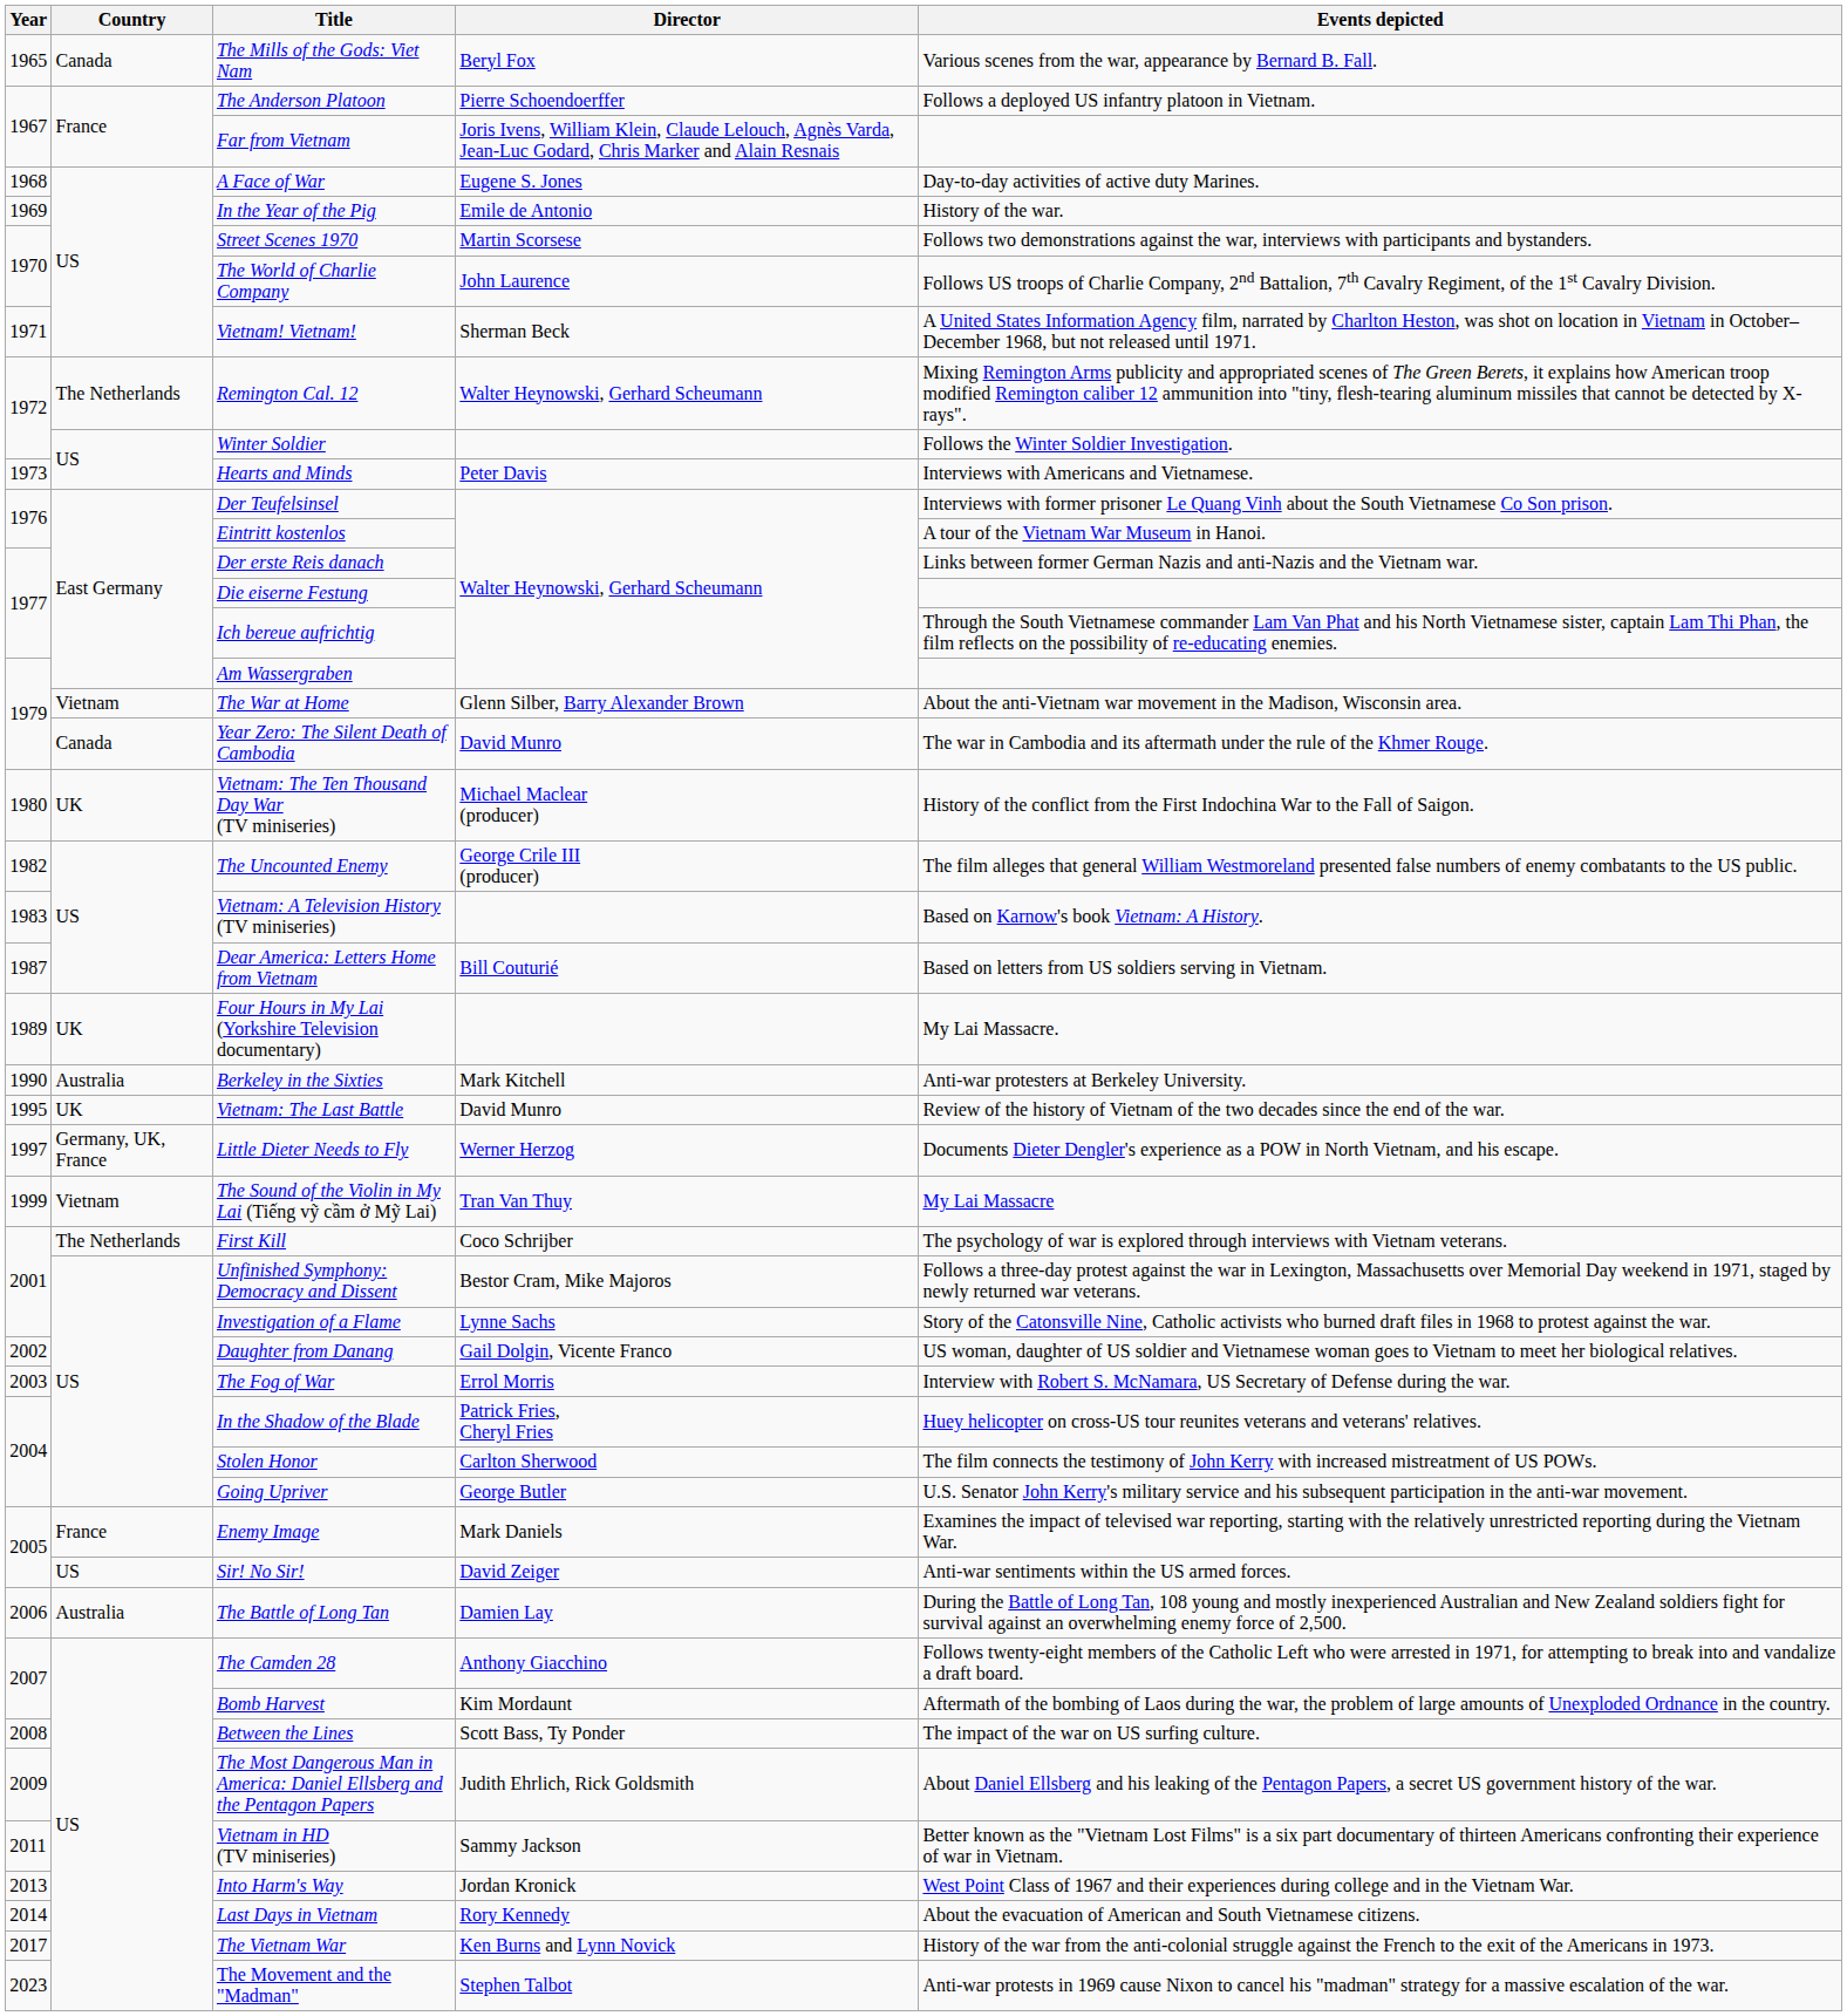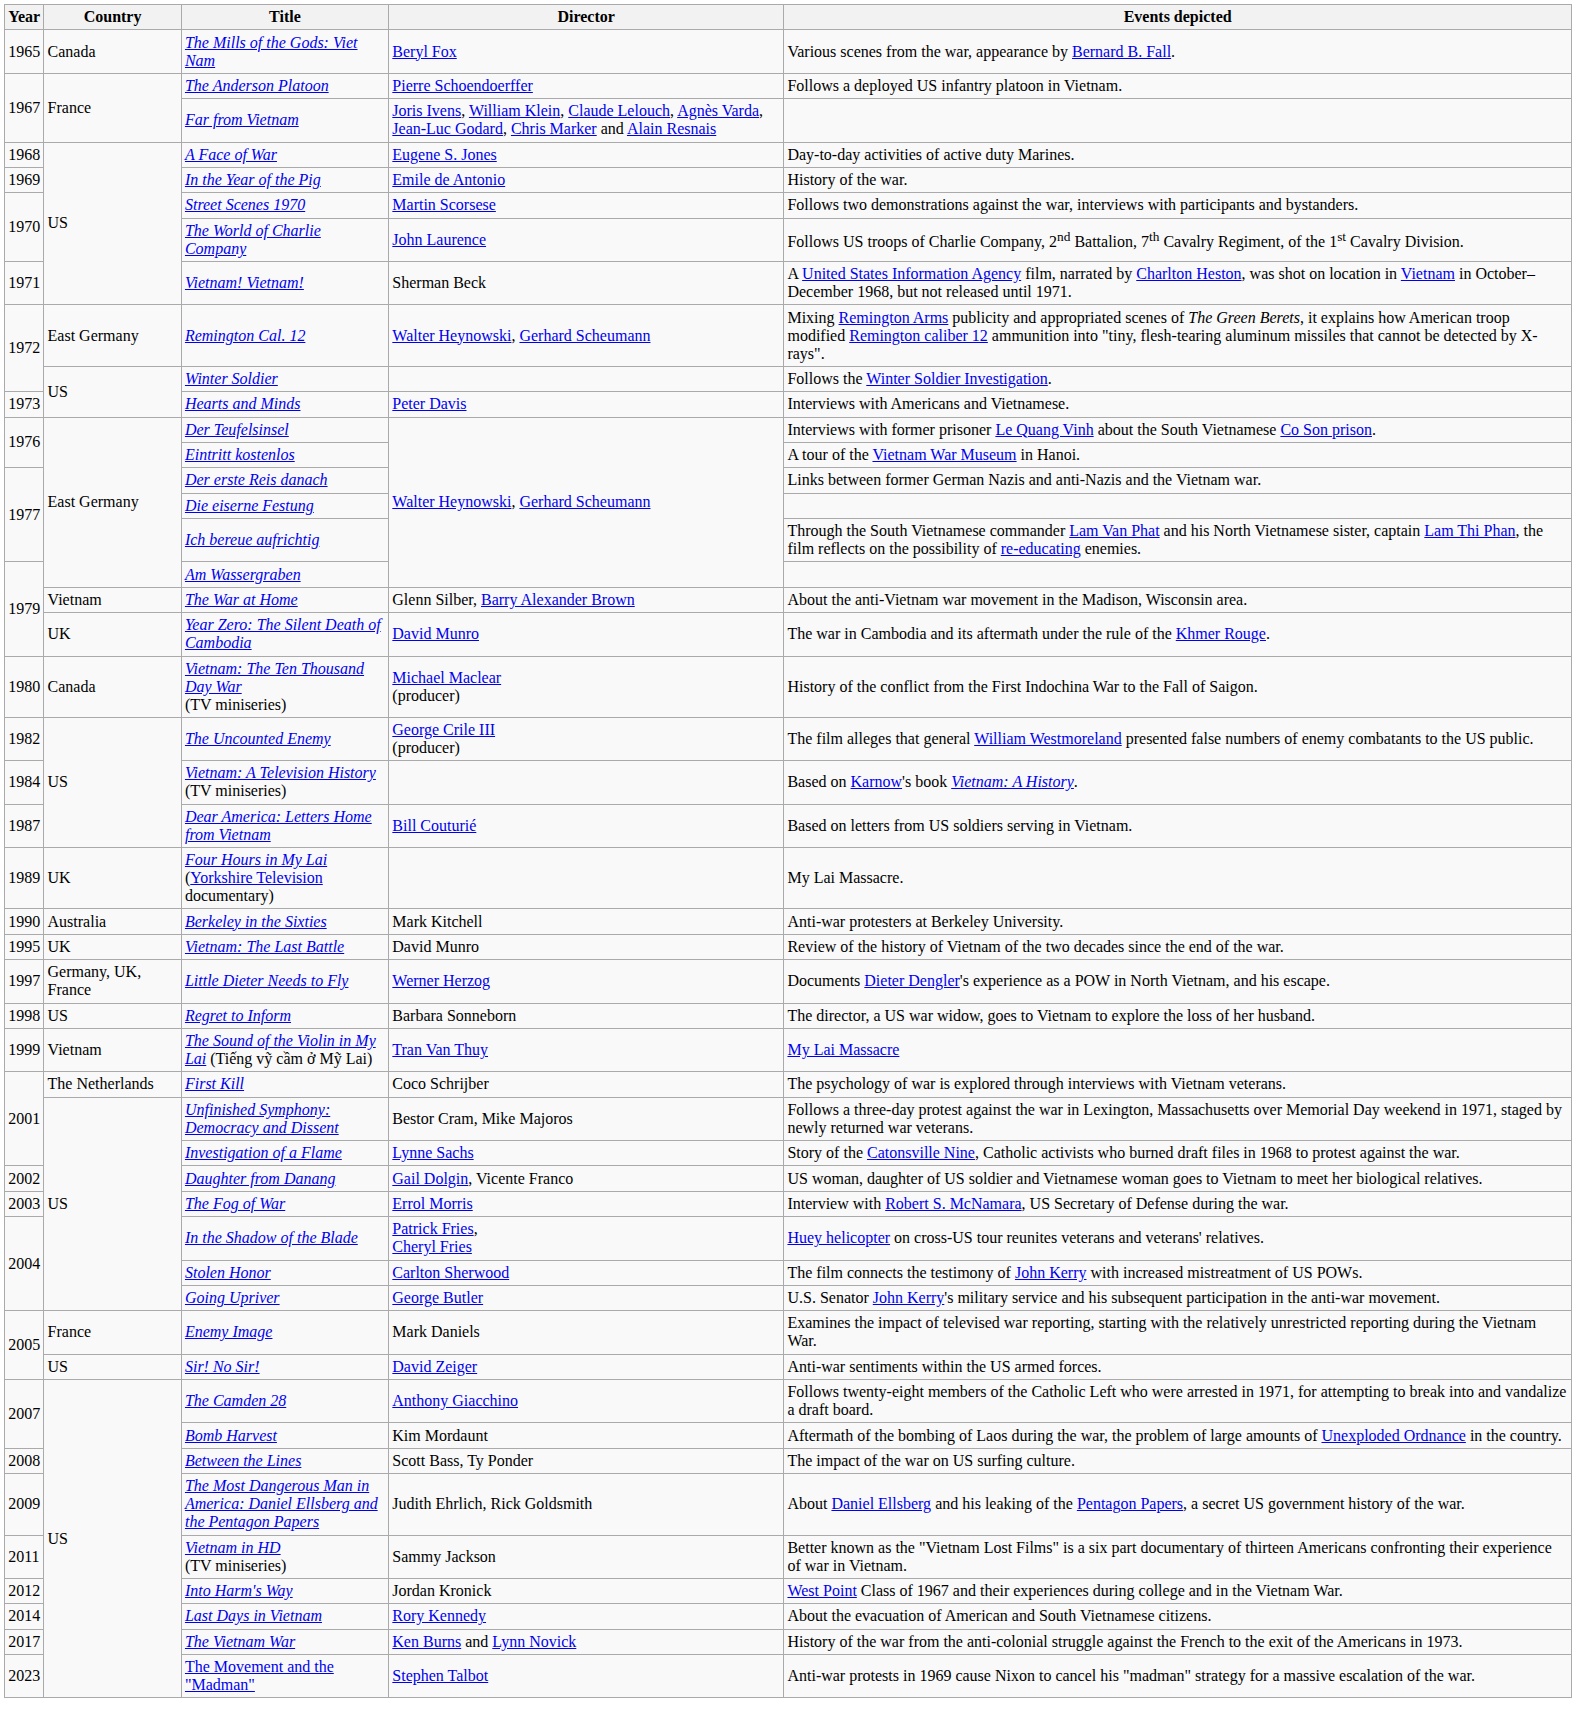Remington Cal. 12 | Country: The Netherlands -> East Germany
Year Zero: The Silent Death of Cambodia | Country: Canada -> UK
Vietnam: The Ten Thousand Day War (TV miniseries) | Country: UK -> Canada
Vietnam: A Television History (TV miniseries) | Year: 1983 -> 1984
+ row: 1998 | US | Regret to Inform | Barbara Sonneborn | The director, a US war widow, goes to Vietnam to explore the loss of her husband.
- row: 2006 | Australia | The Battle of Long Tan | Damien Lay | During the Battle of Long Tan, 108 young and mostly inexperienced Australian and New Zealand soldiers fight for survival against an overwhelming enemy force of 2,500.
Into Harm's Way | Year: 2013 -> 2012
